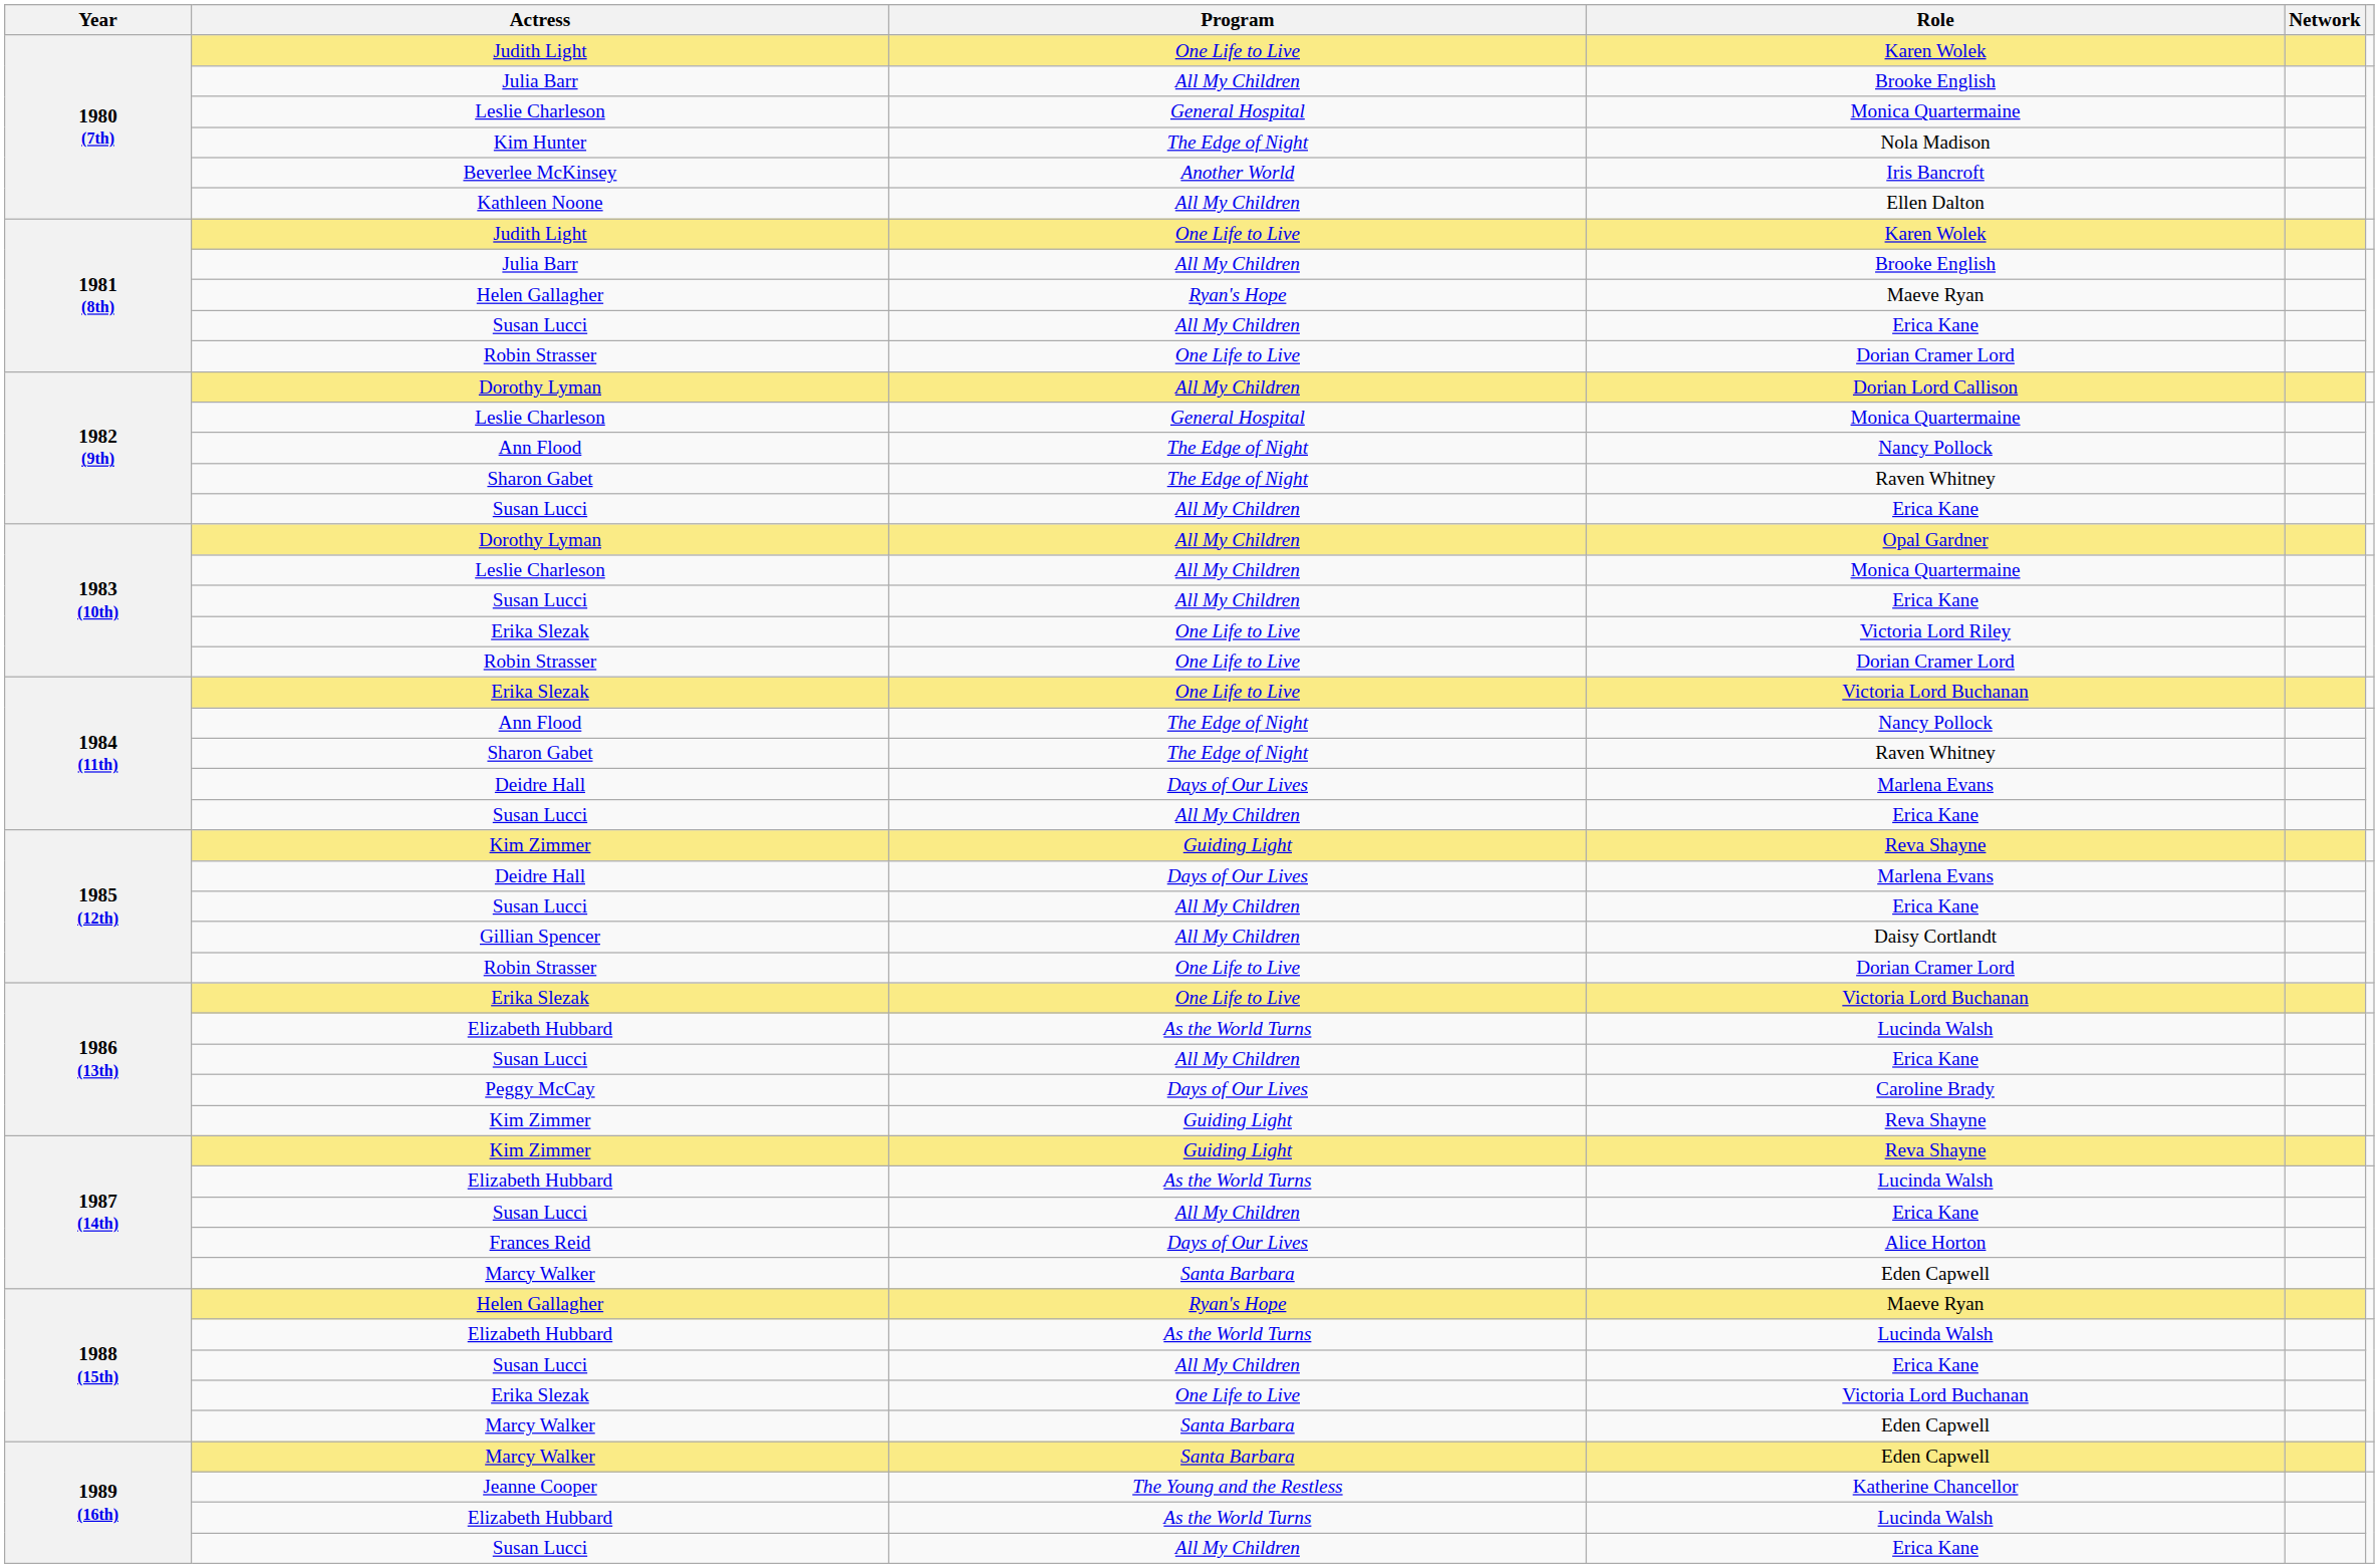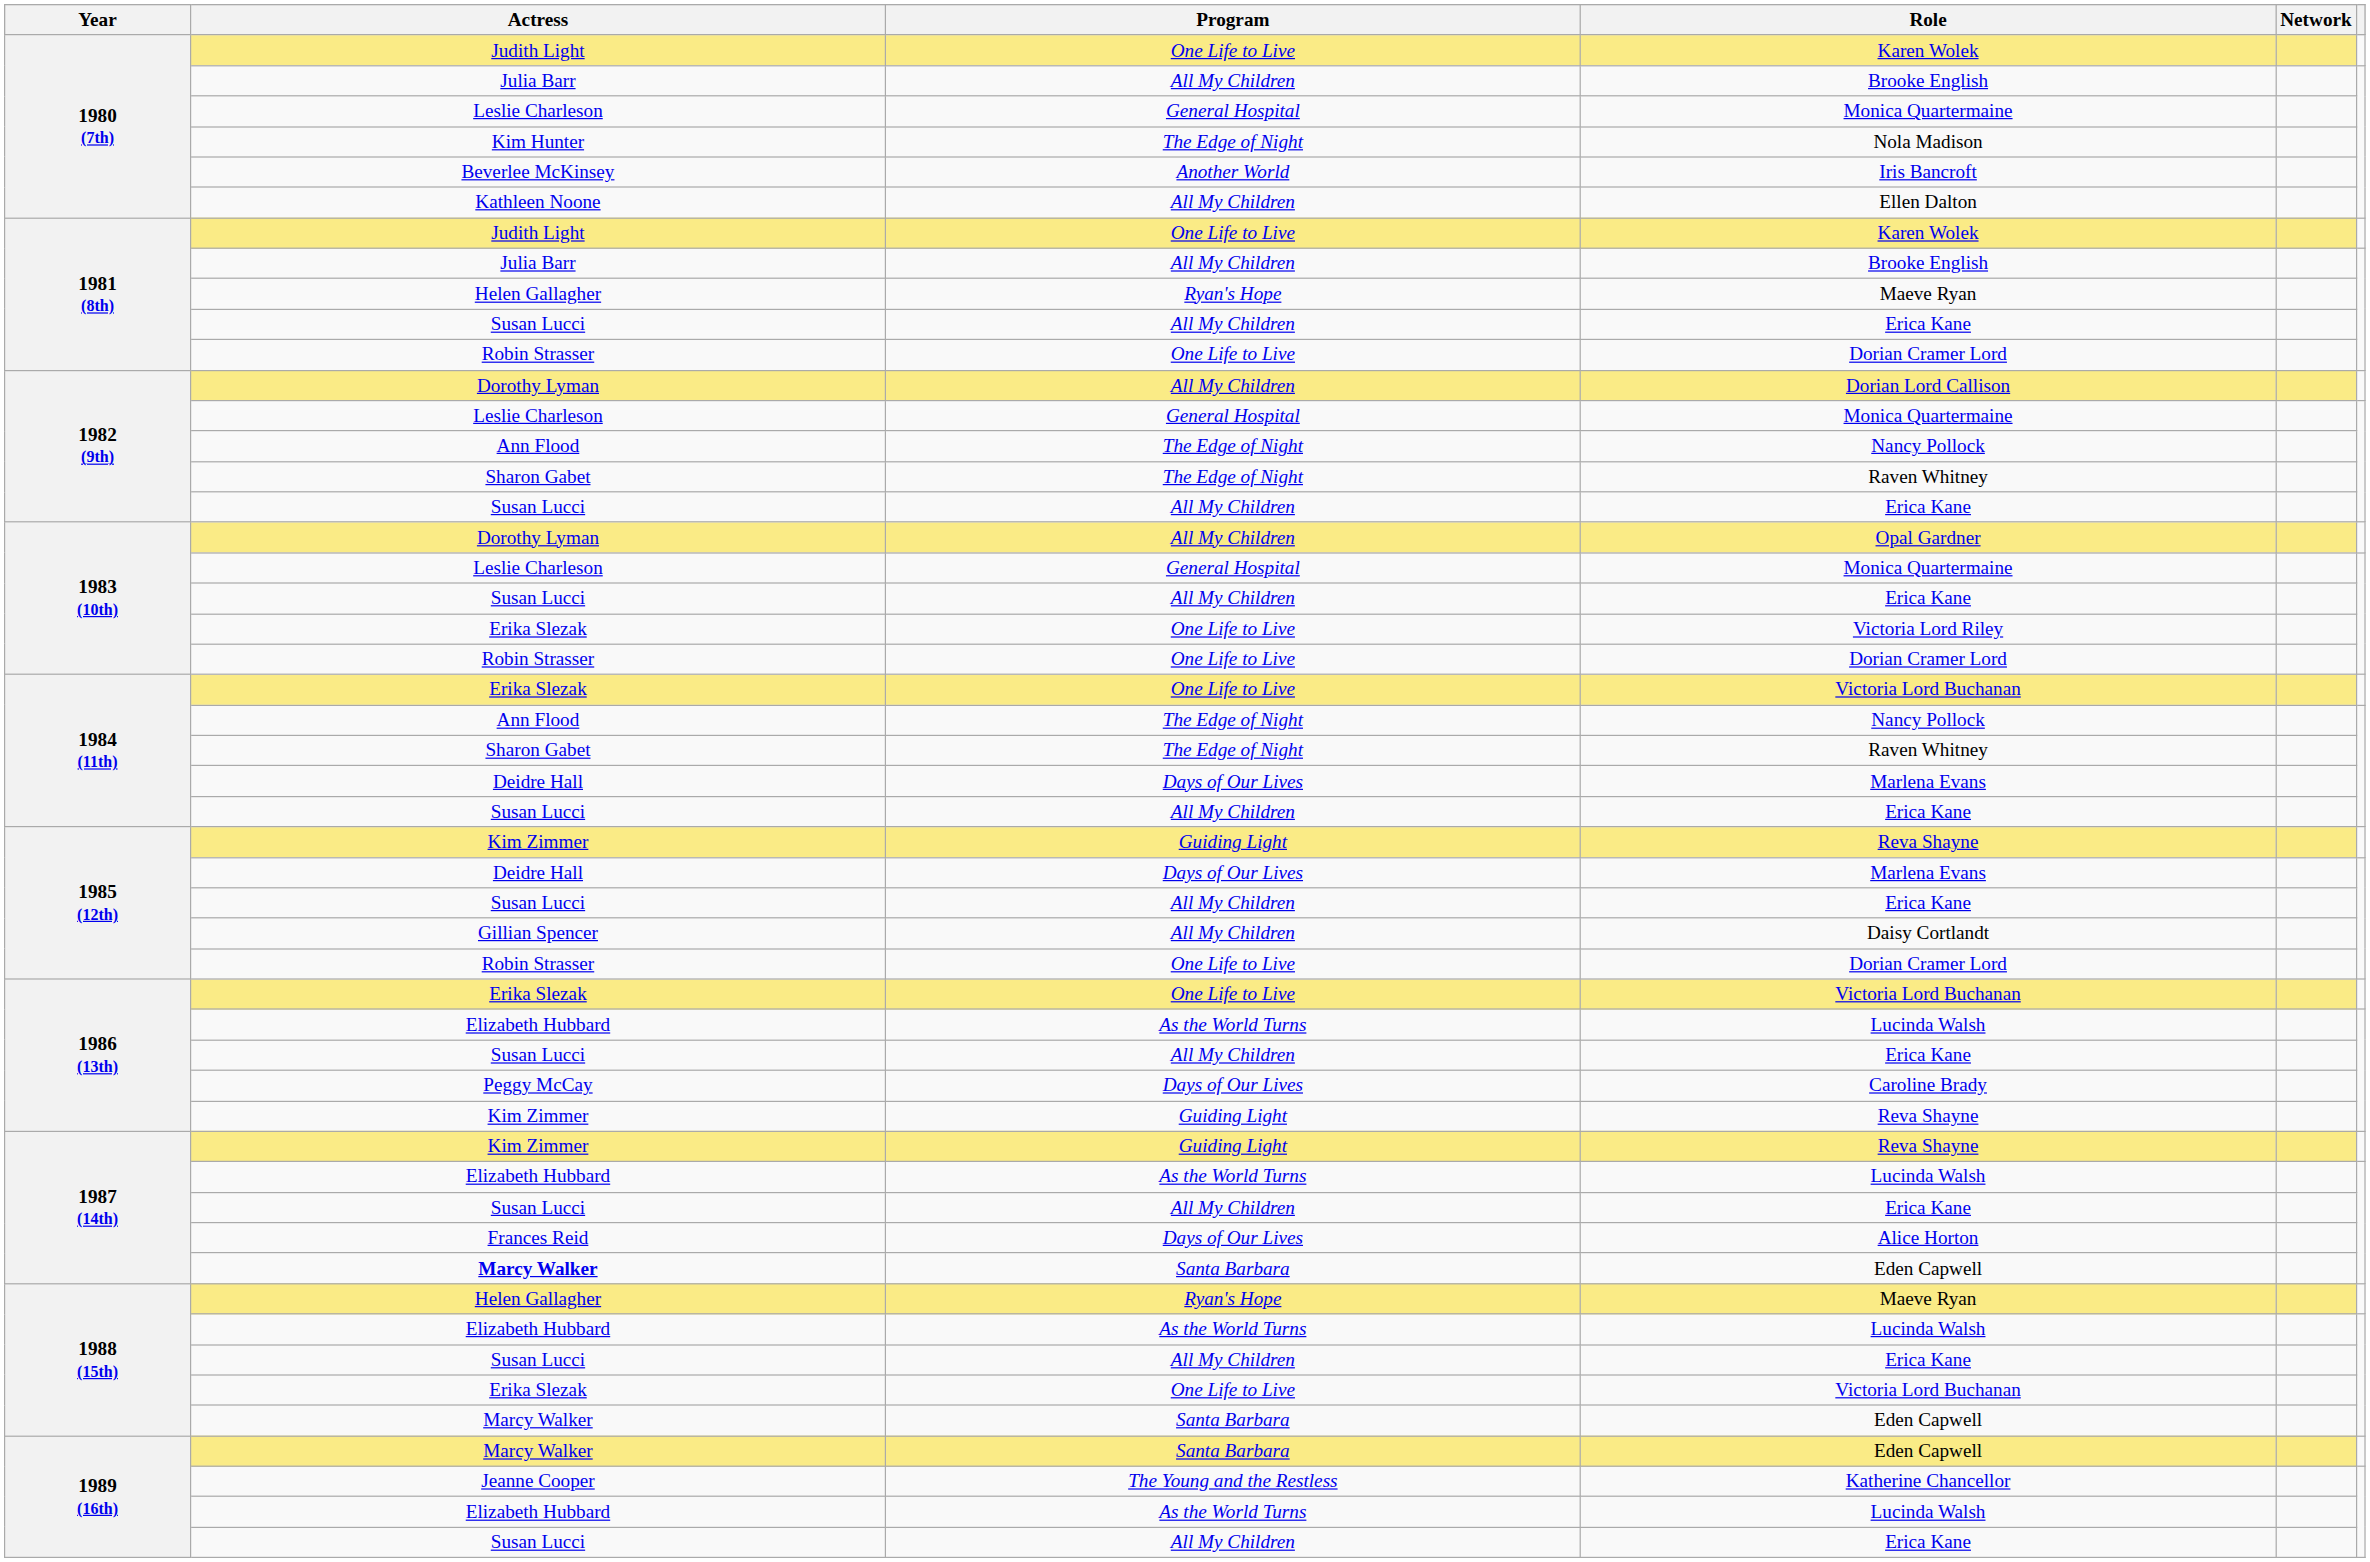1983 (10th) / Monica Quartermaine | Program: All My Children -> General Hospital
1987 (14th) / Eden Capwell | Actress: normal -> bold
